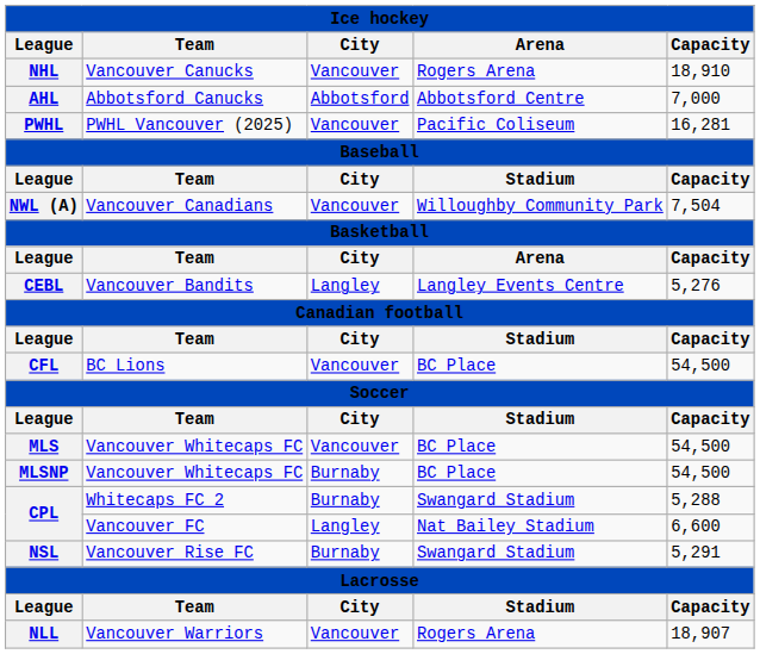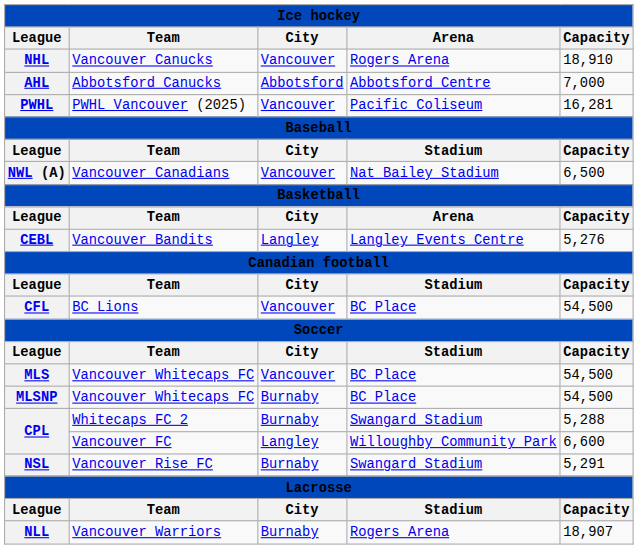NWL (A) | Arena: Willoughby Community Park -> Nat Bailey Stadium
NWL (A) | Capacity: 7,504 -> 6,500
CPL / Vancouver FC | Arena: Nat Bailey Stadium -> Willoughby Community Park
NLL | City: Vancouver -> Burnaby
